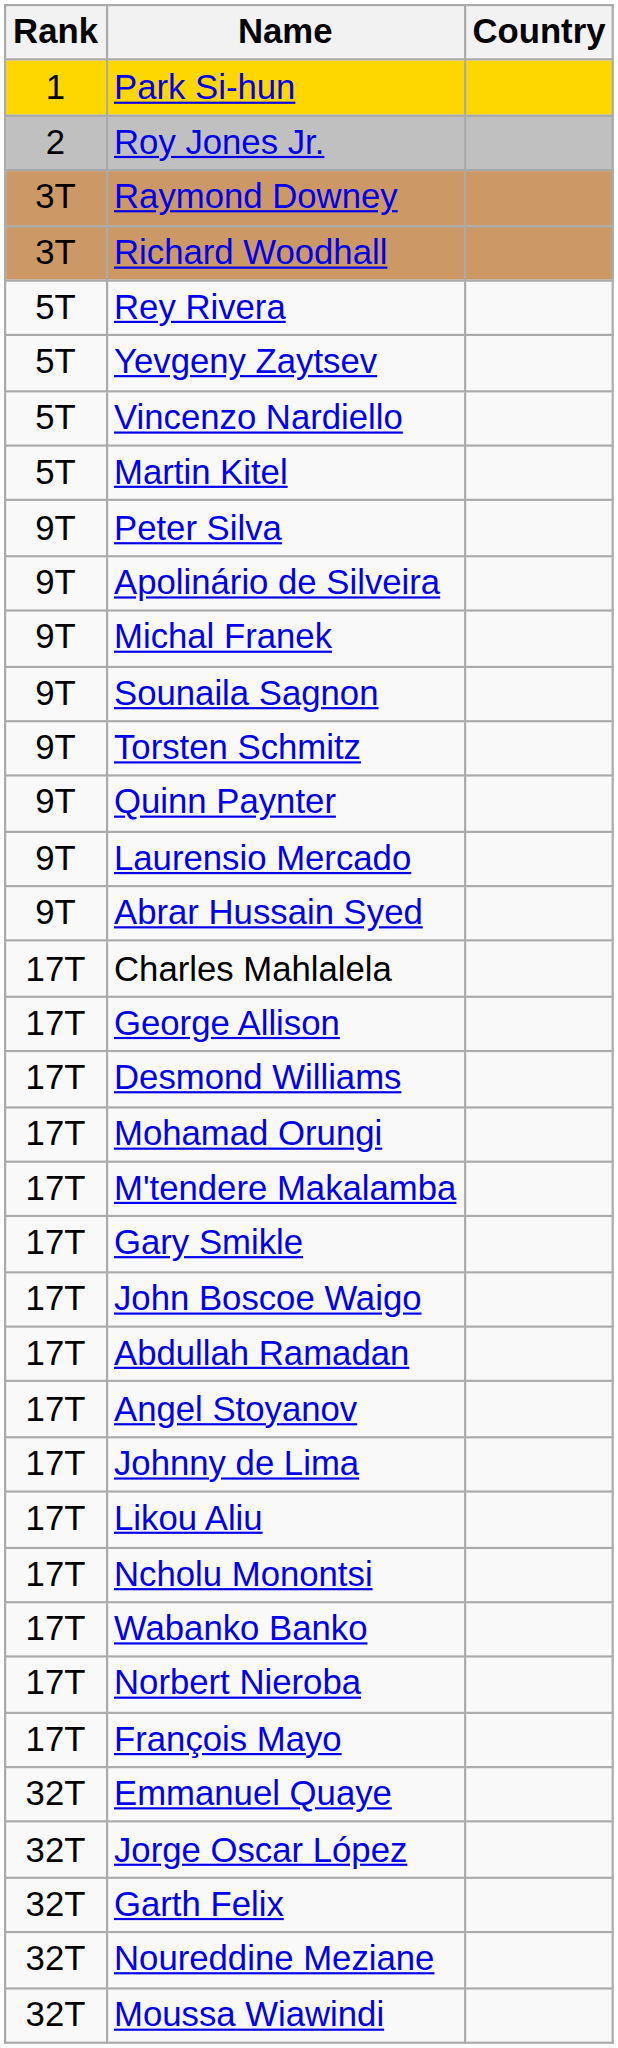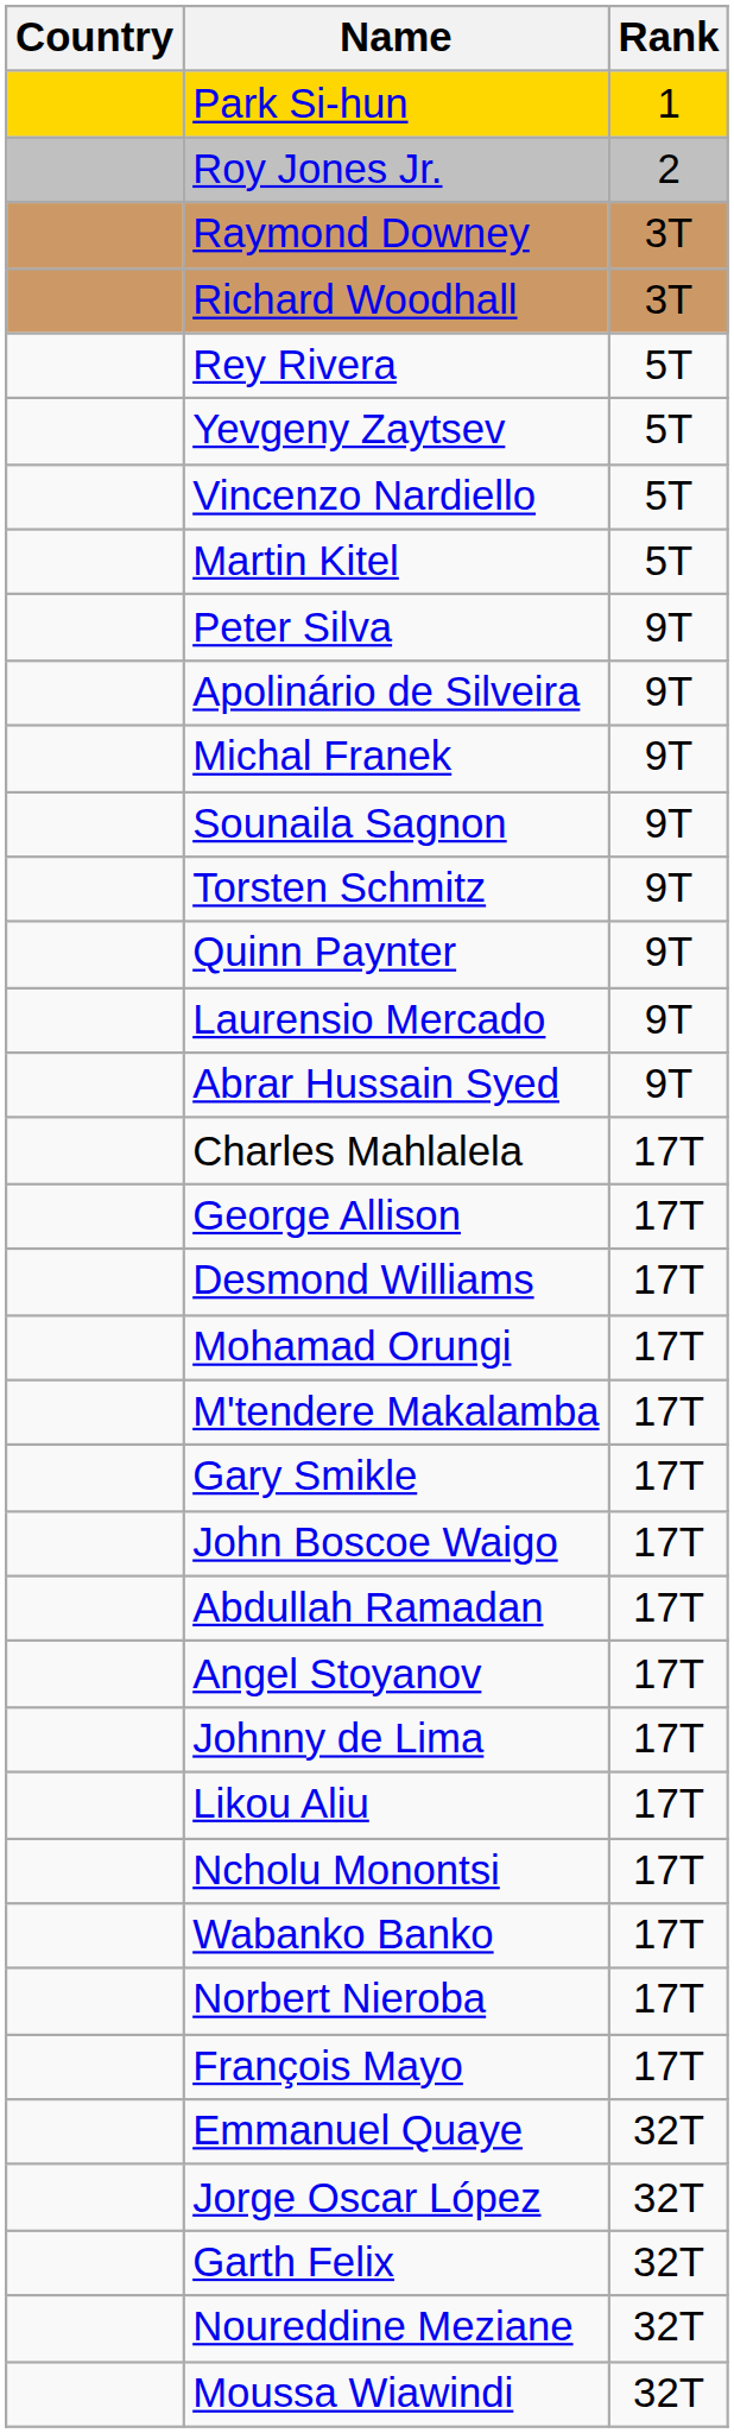columns swapped: Rank <-> Country
